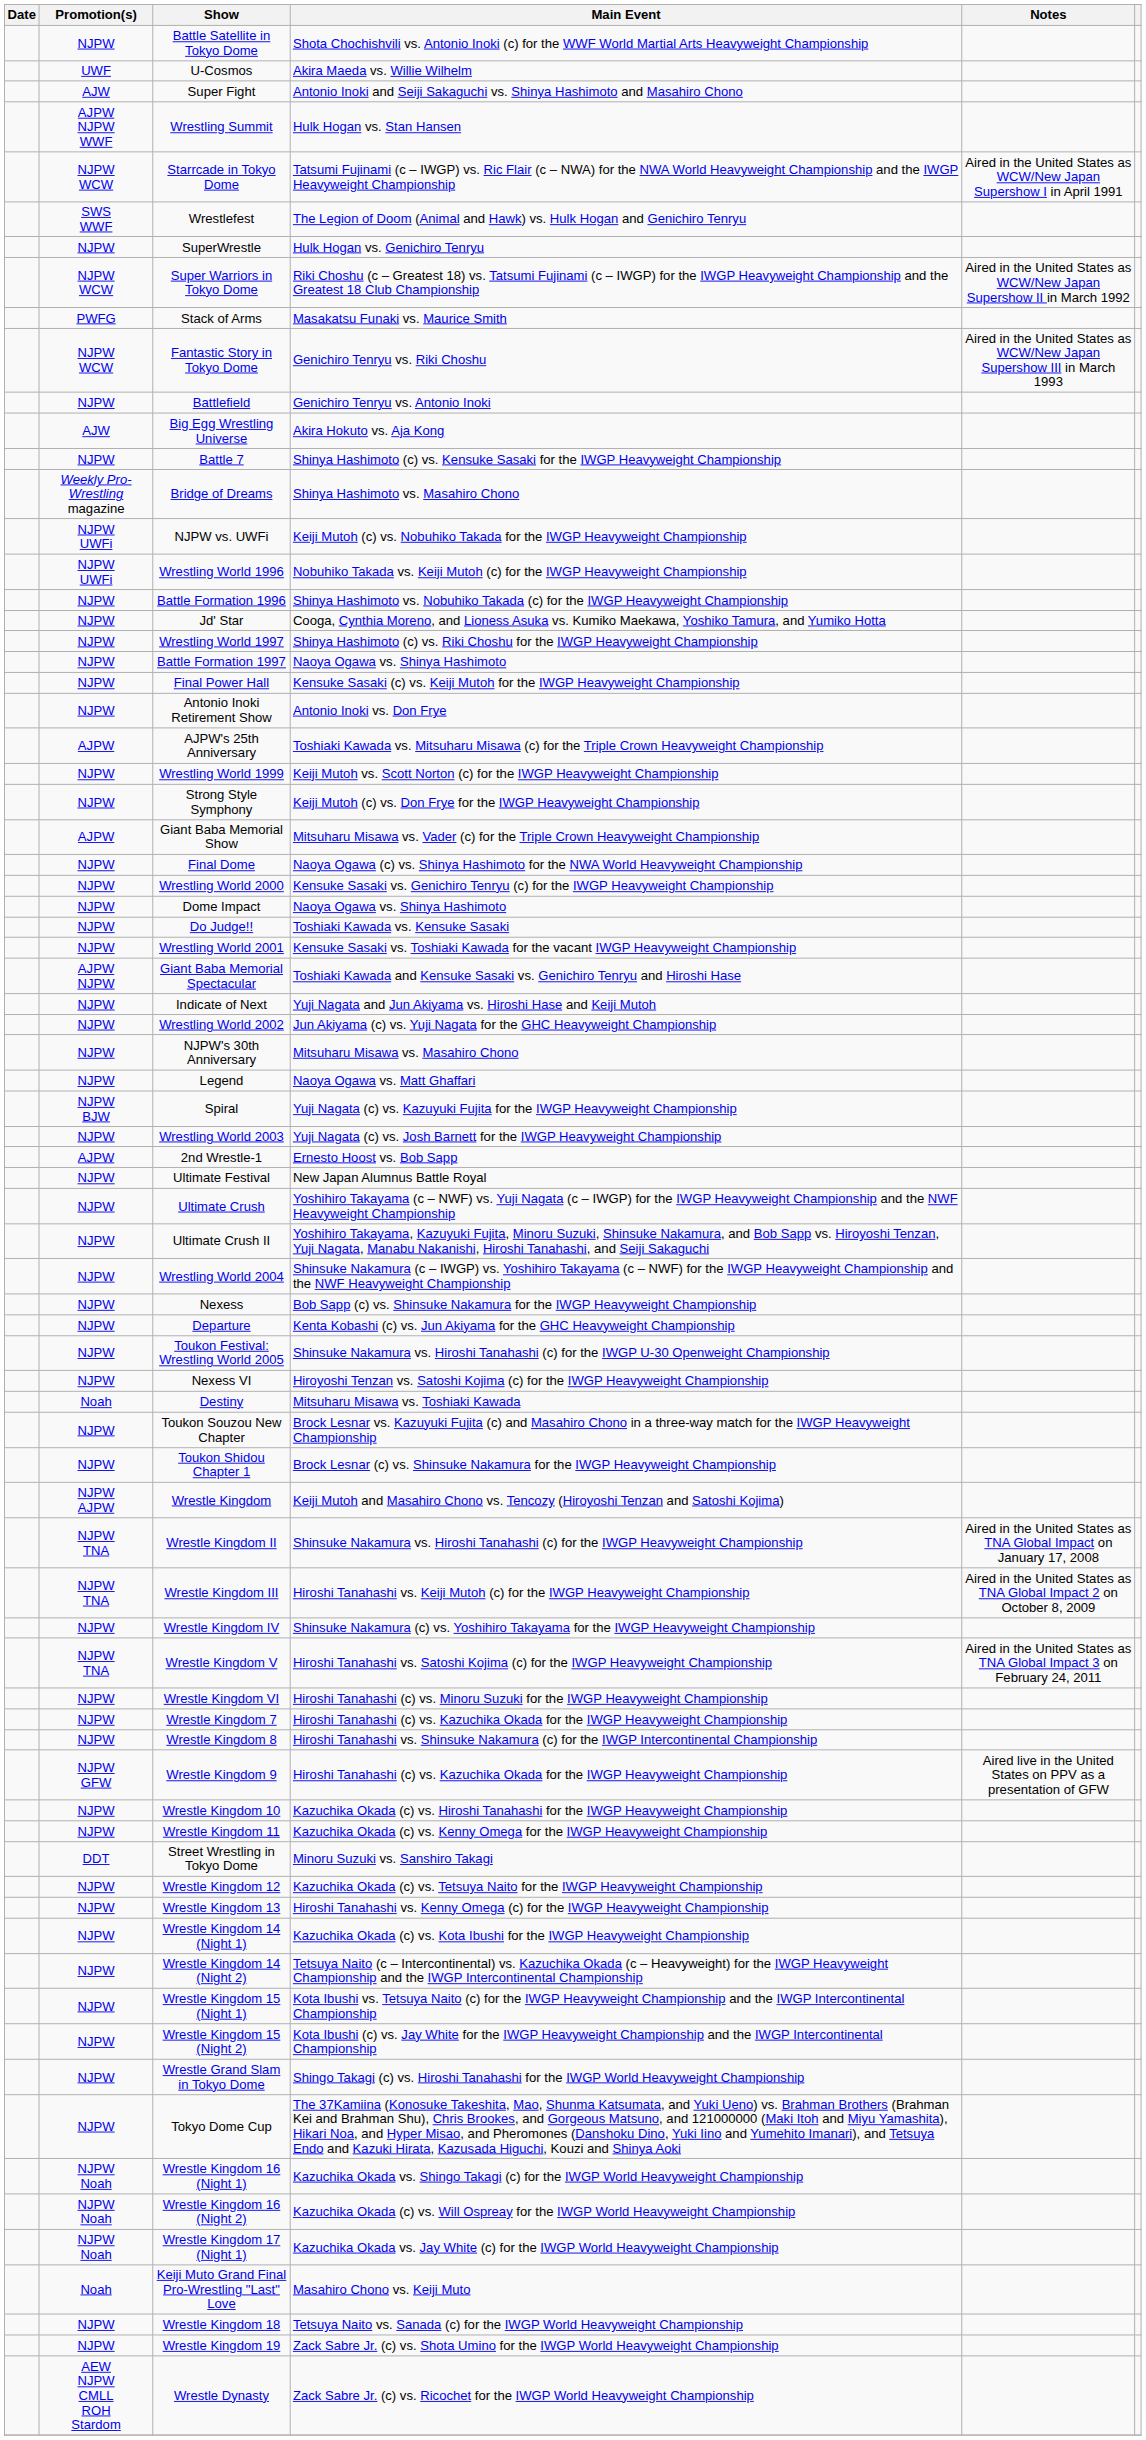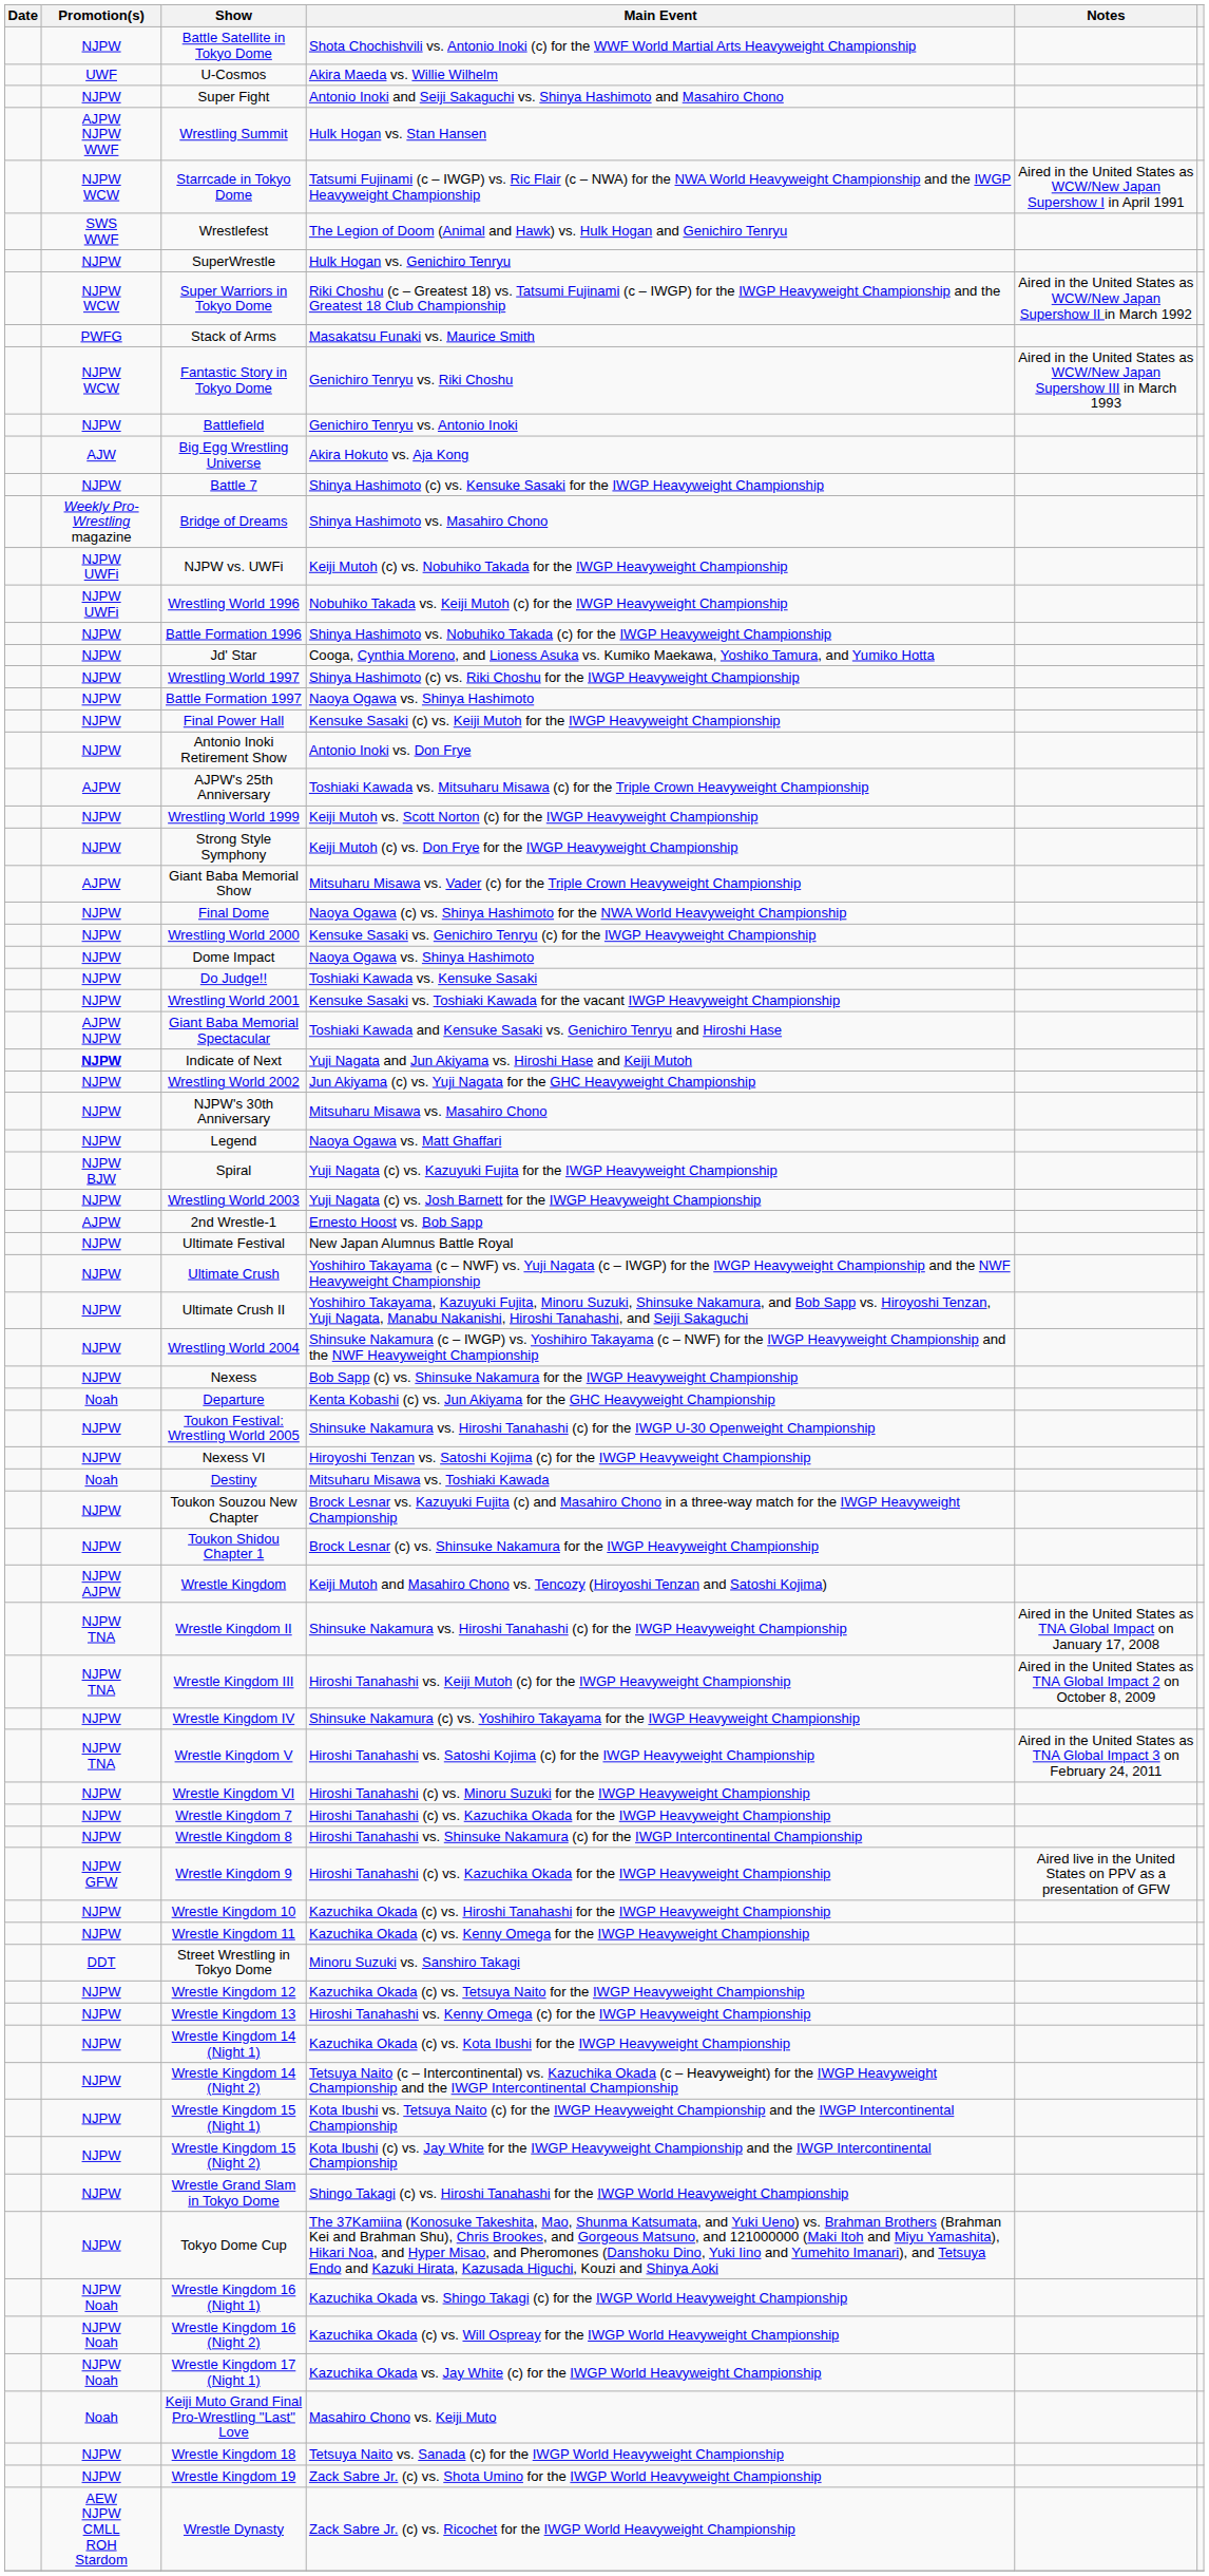Super Fight | Promotion(s): AJW -> NJPW
Indicate of Next | Promotion(s): normal -> bold
Departure | Promotion(s): NJPW -> Noah
